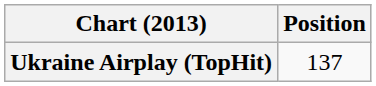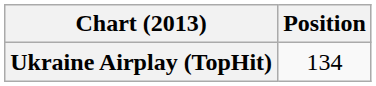Ukraine Airplay (TopHit) | Position: 137 -> 134
